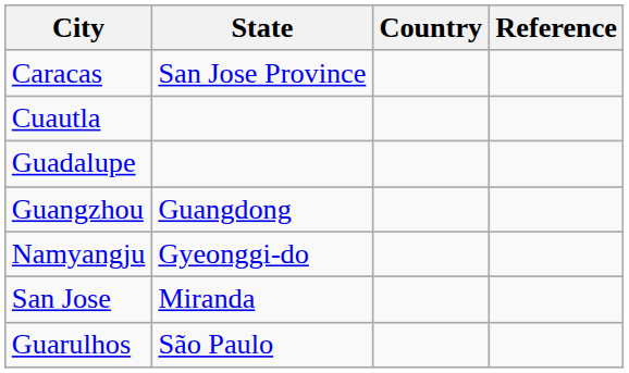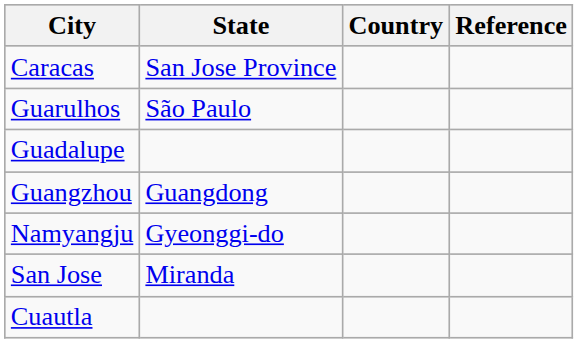rows swapped: Cuautla <-> Guarulhos
